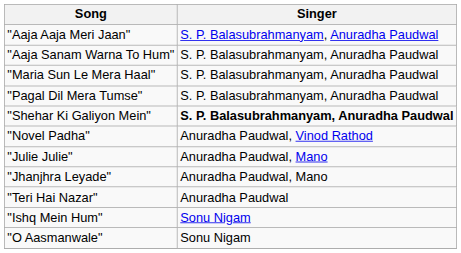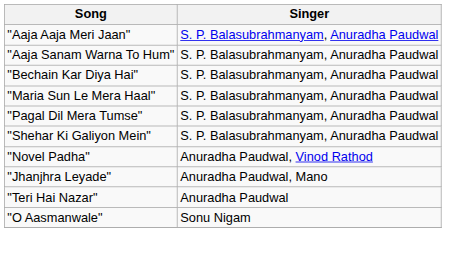+ row: "Bechain Kar Diya Hai" | S. P. Balasubrahmanyam, Anuradha Paudwal
"Shehar Ki Galiyon Mein" | Singer: bold -> normal
- row: "Julie Julie" | Anuradha Paudwal, Mano
- row: "Ishq Mein Hum" | Sonu Nigam
